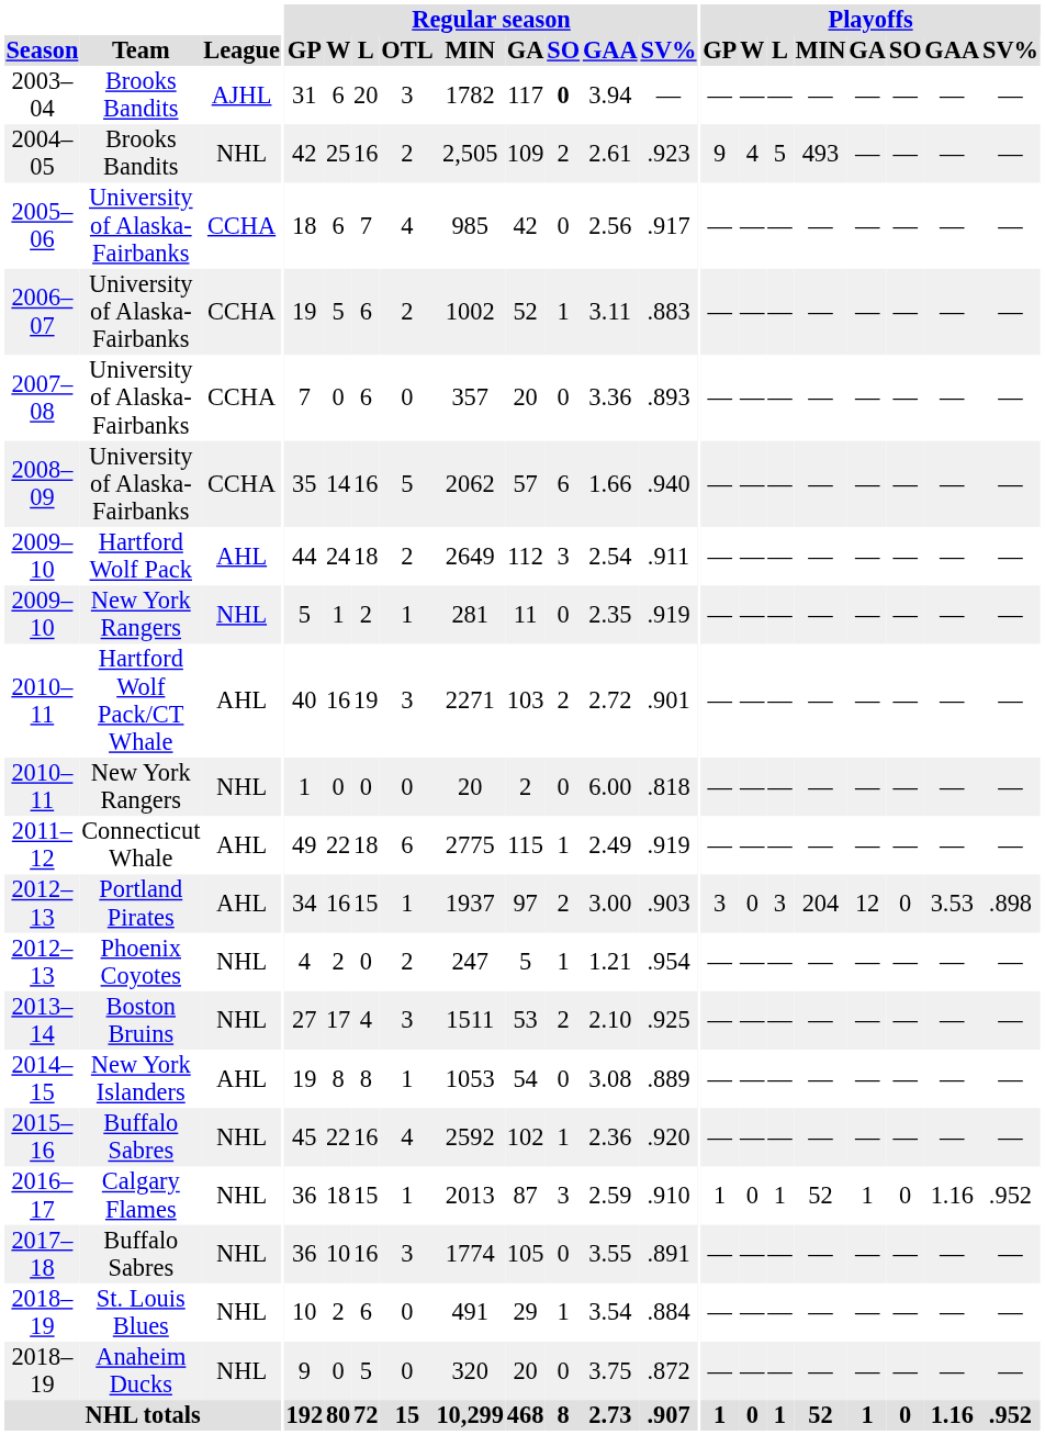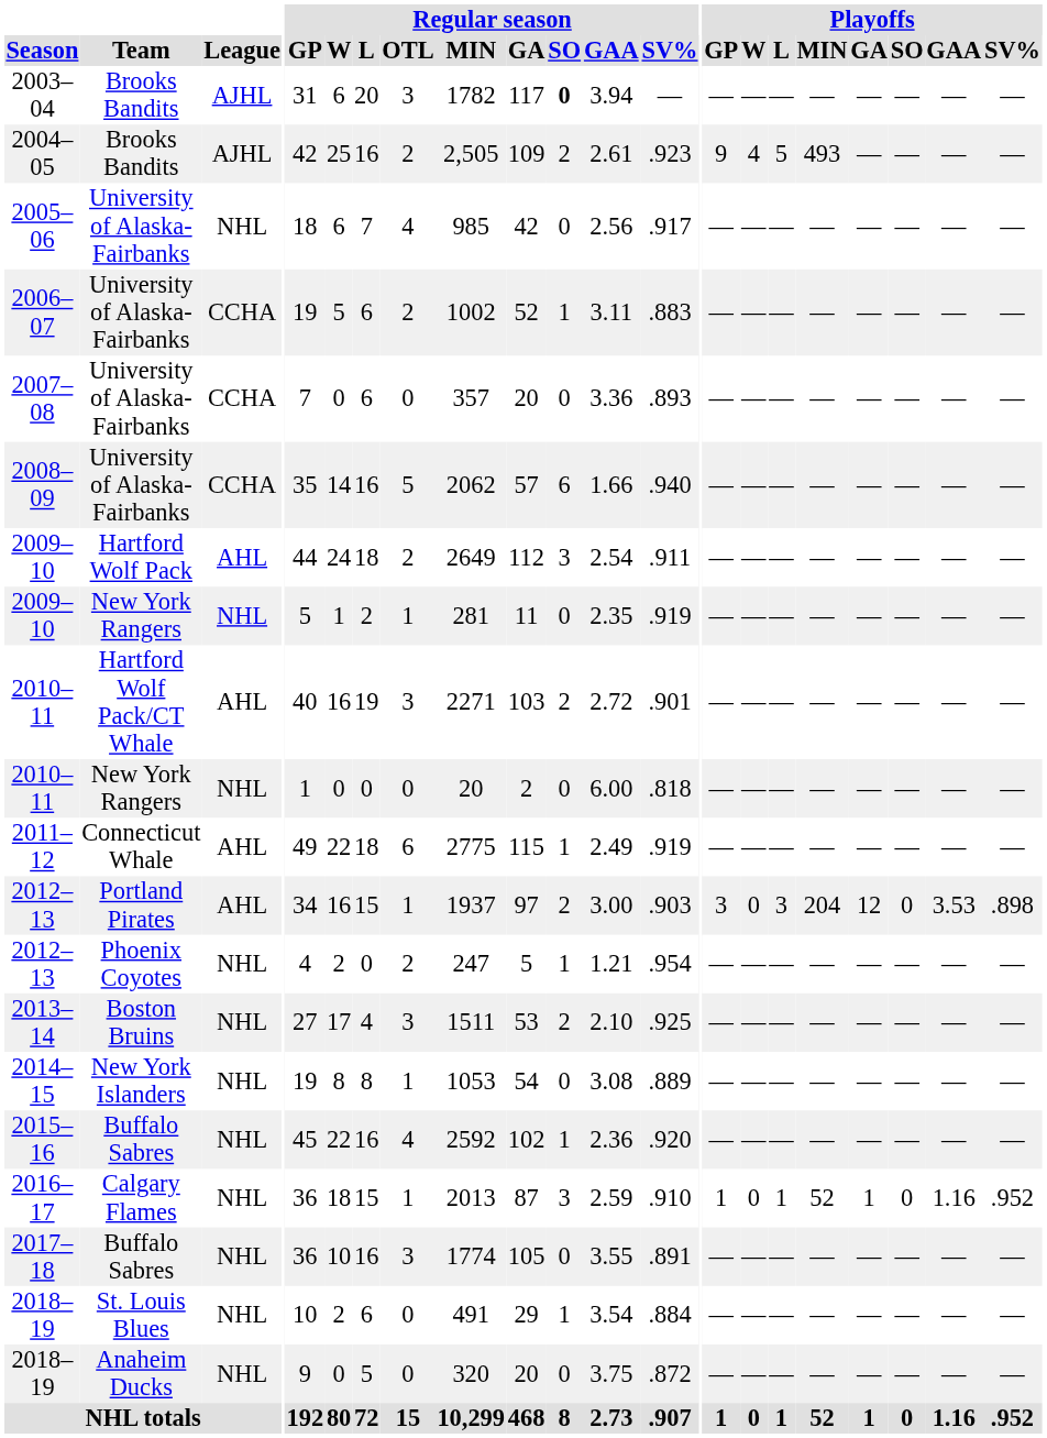2004–05 | League: NHL -> AJHL
2005–06 | League: CCHA -> NHL
2014–15 | League: AHL -> NHL
